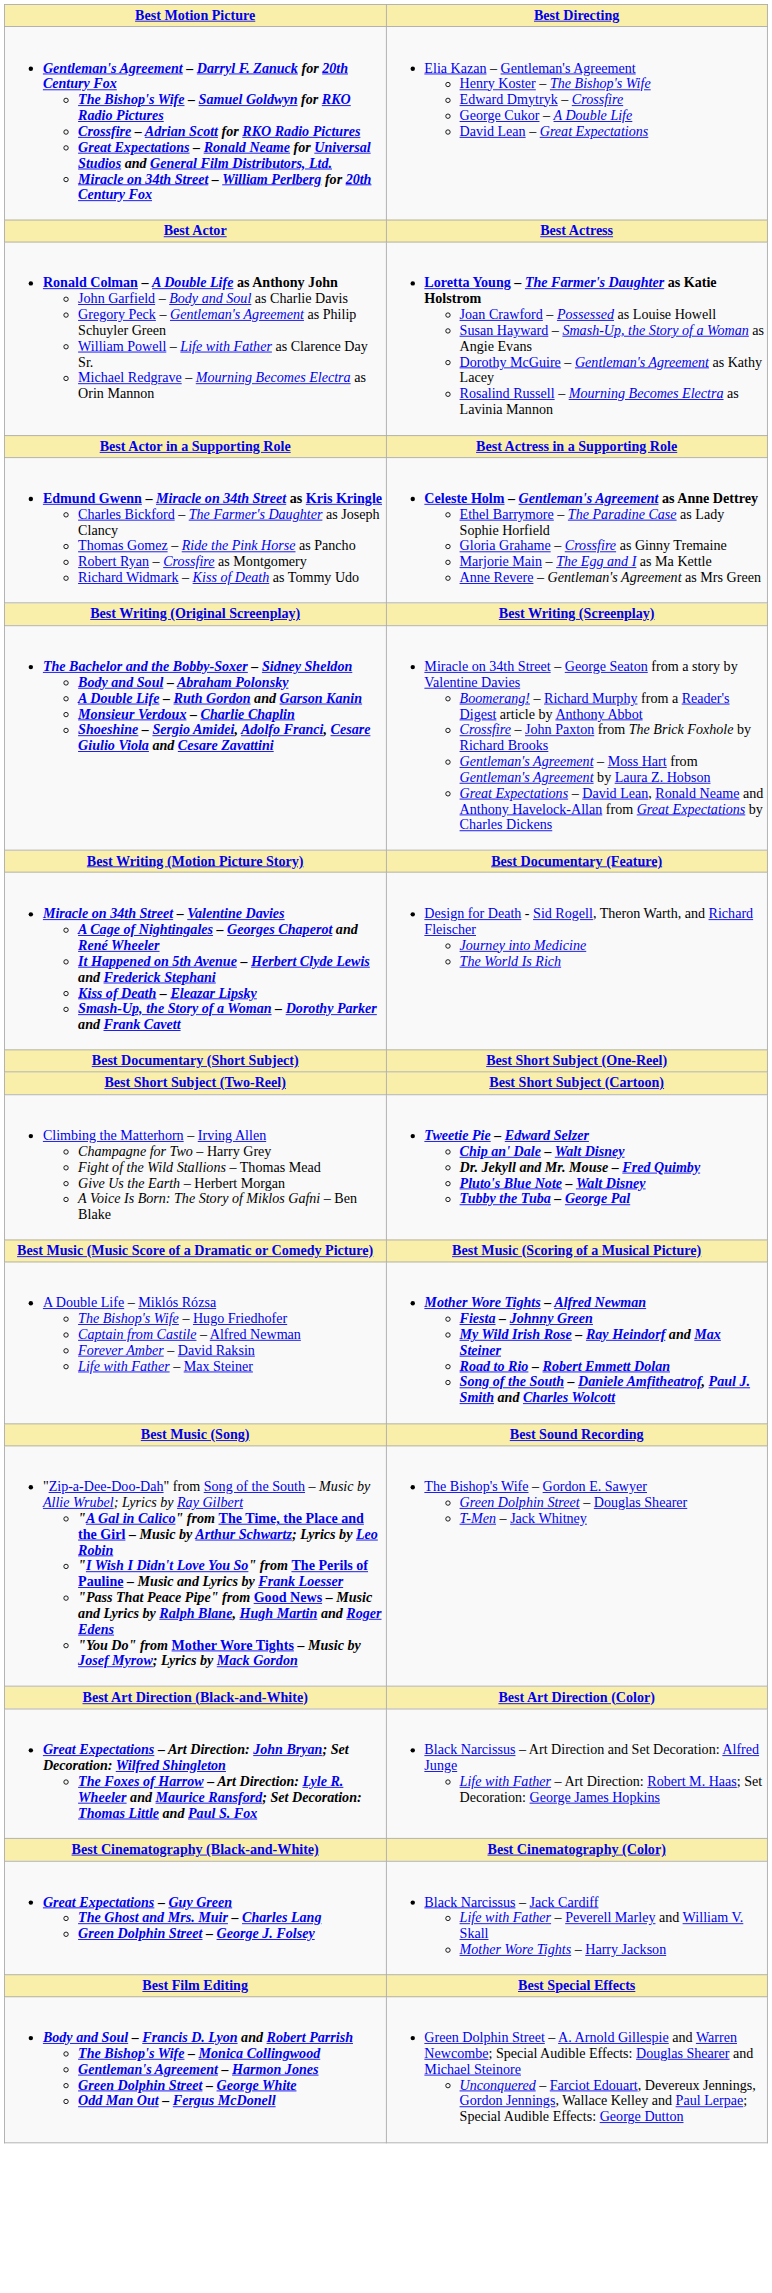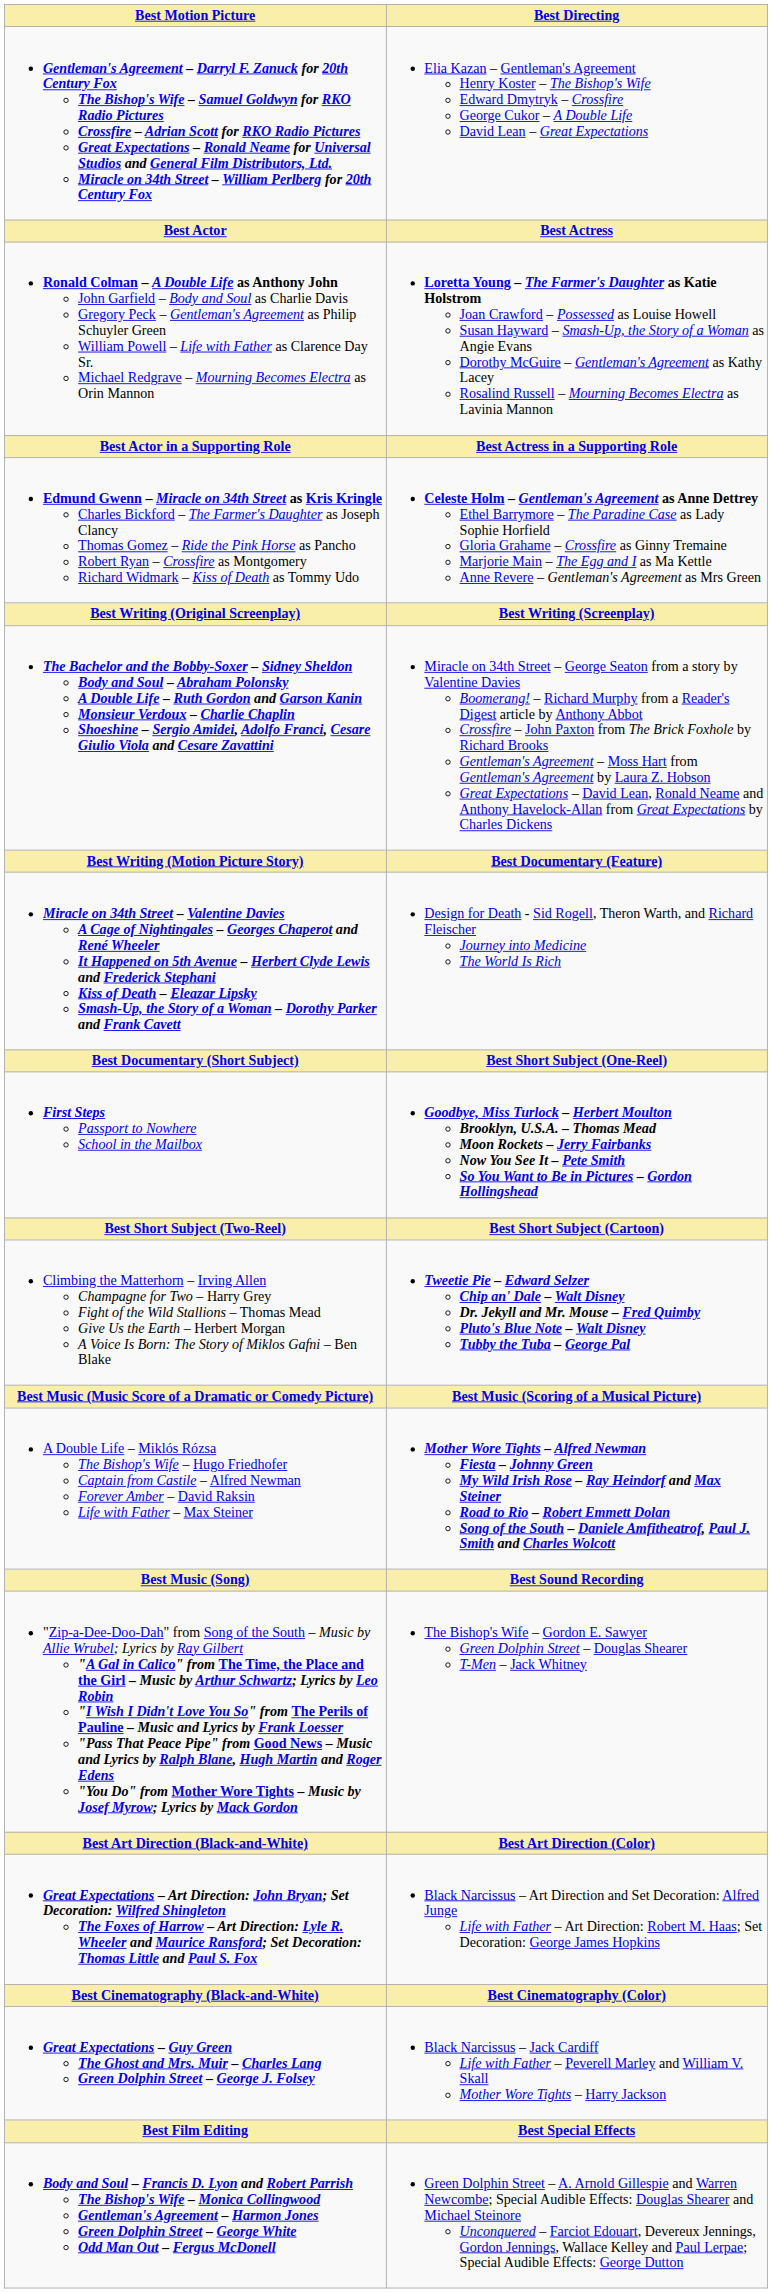+ row: First Steps Passport to Nowhere School in the Mailbox | Goodbye, Miss Turlock – Herbert Moulton Brooklyn, U.S.A. – Thomas Mead Moon Rockets – Jerry Fairbanks Now You See It – Pete Smith So You Want to Be in Pictures – Gordon Hollingshead
